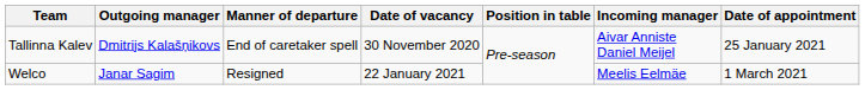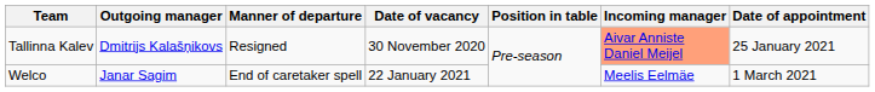Tallinna Kalev | Manner of departure: End of caretaker spell -> Resigned
Tallinna Kalev | Incoming manager: no background -> lightsalmon background
Welco | Manner of departure: Resigned -> End of caretaker spell
